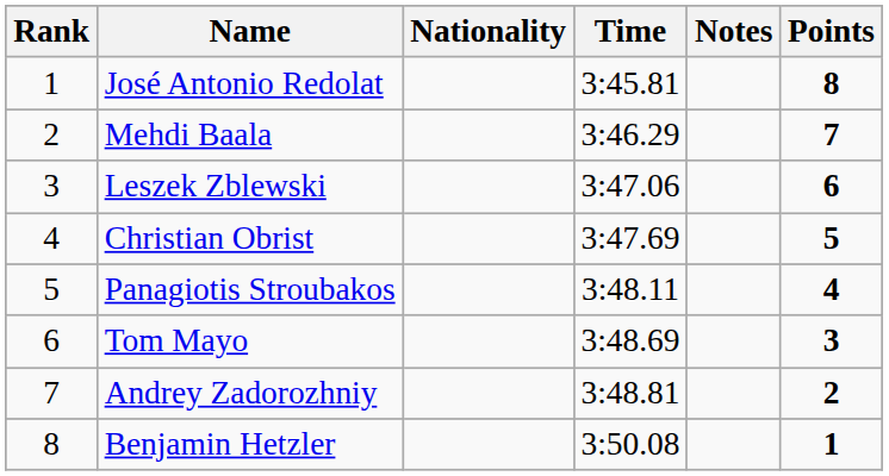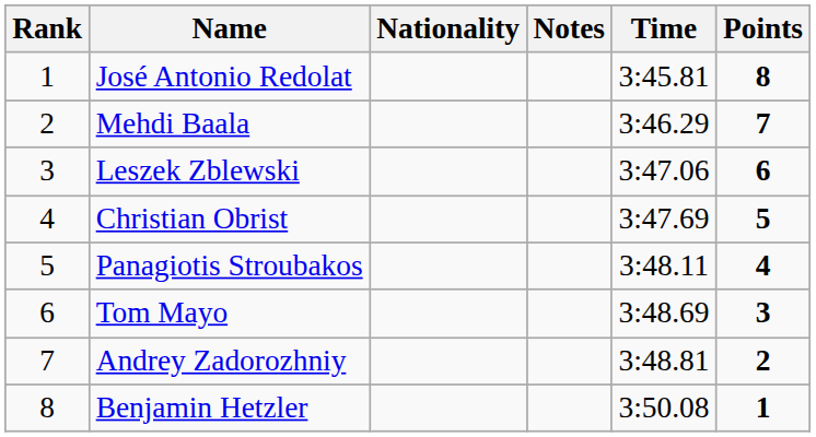columns swapped: Time <-> Notes
